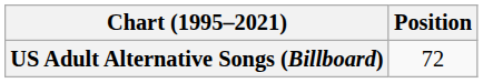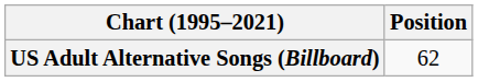US Adult Alternative Songs (Billboard) | Position: 72 -> 62
